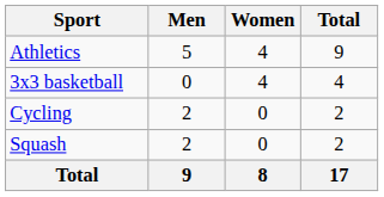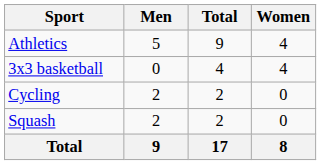columns swapped: Women <-> Total
